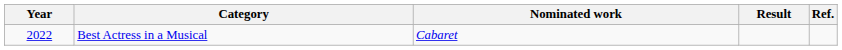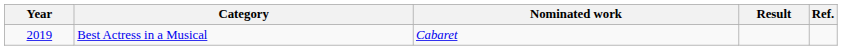Best Actress in a Musical | Year: 2022 -> 2019
